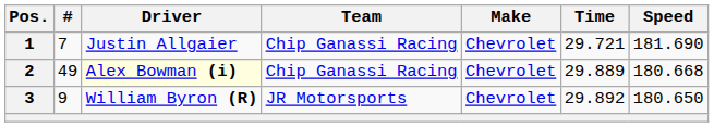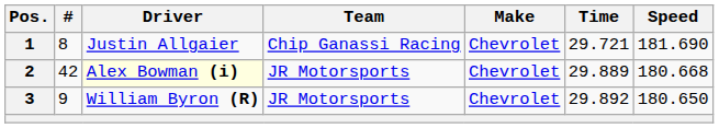1 | #: 7 -> 8
2 | #: 49 -> 42
2 | Team: Chip Ganassi Racing -> JR Motorsports
